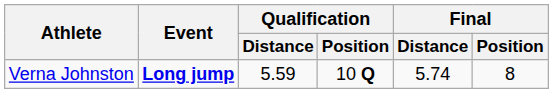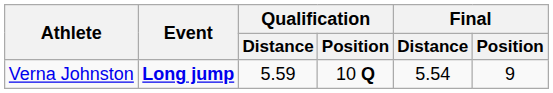Verna Johnston | Final / Distance: 5.74 -> 5.54
Verna Johnston | Final / Position: 8 -> 9
